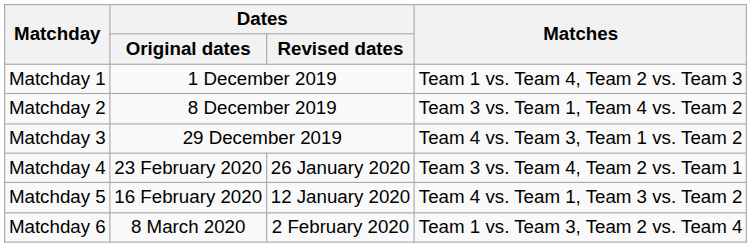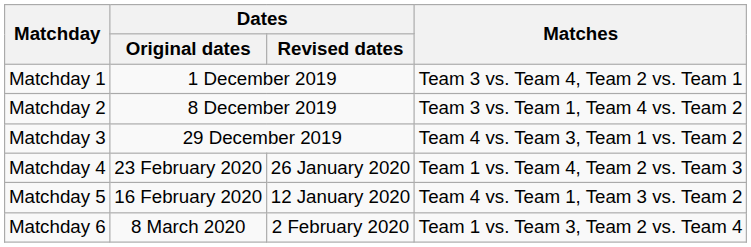Matchday 1 | Matches: Team 1 vs. Team 4, Team 2 vs. Team 3 -> Team 3 vs. Team 4, Team 2 vs. Team 1
Matchday 4 | Matches: Team 3 vs. Team 4, Team 2 vs. Team 1 -> Team 1 vs. Team 4, Team 2 vs. Team 3
